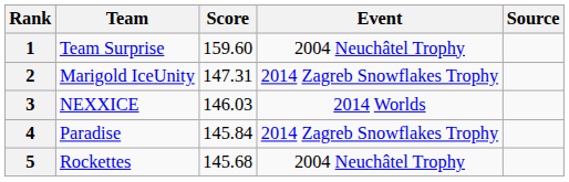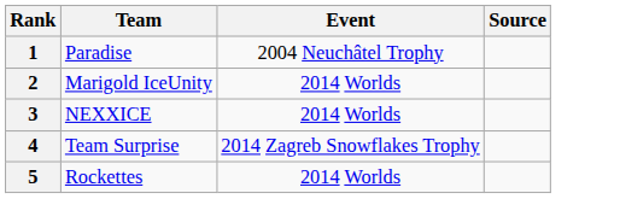- column: Score | 159.60 | 147.31 | 146.03 | 145.84 | 145.68
1 | Team: Team Surprise -> Paradise
2 | Event: 2014 Zagreb Snowflakes Trophy -> 2014 Worlds
4 | Team: Paradise -> Team Surprise
5 | Event: 2004 Neuchâtel Trophy -> 2014 Worlds
